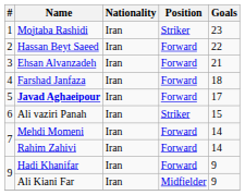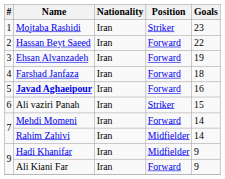Ehsan Alvanzadeh | Goals: 21 -> 19
Javad Aghaeipour | Goals: 17 -> 16
Rahim Zahivi | Position: Forward -> Midfielder
Hadi Khanifar | Position: Forward -> Midfielder
Ali Kiani Far | Position: Midfielder -> Forward
